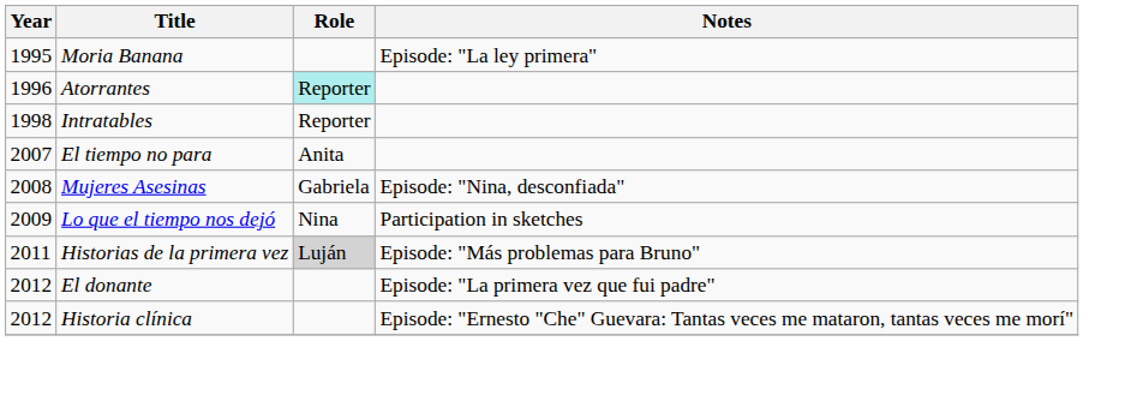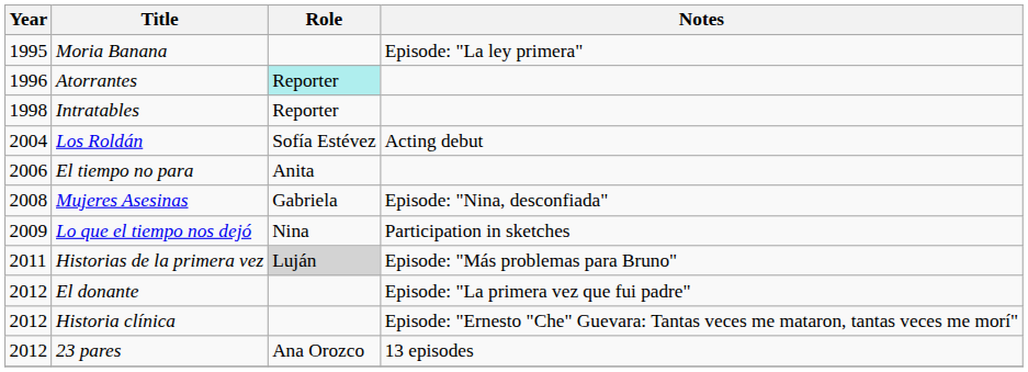+ row: 2004 | Los Roldán | Sofía Estévez | Acting debut
El tiempo no para | Year: 2007 -> 2006
+ row: 2012 | 23 pares | Ana Orozco | 13 episodes
